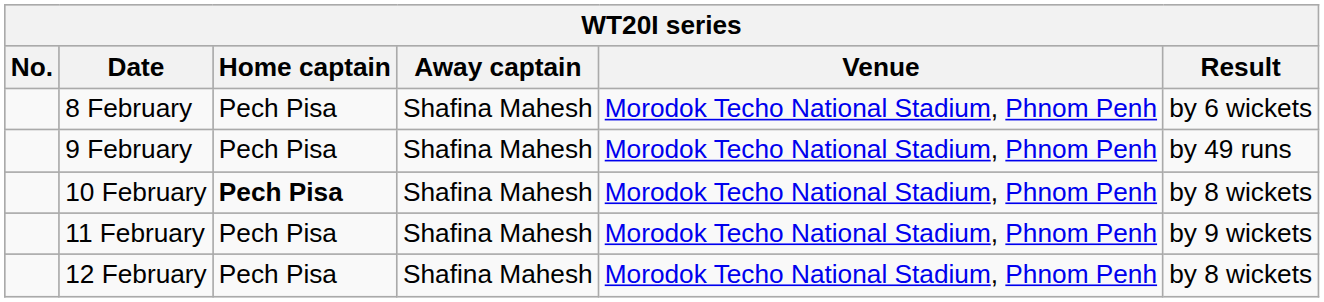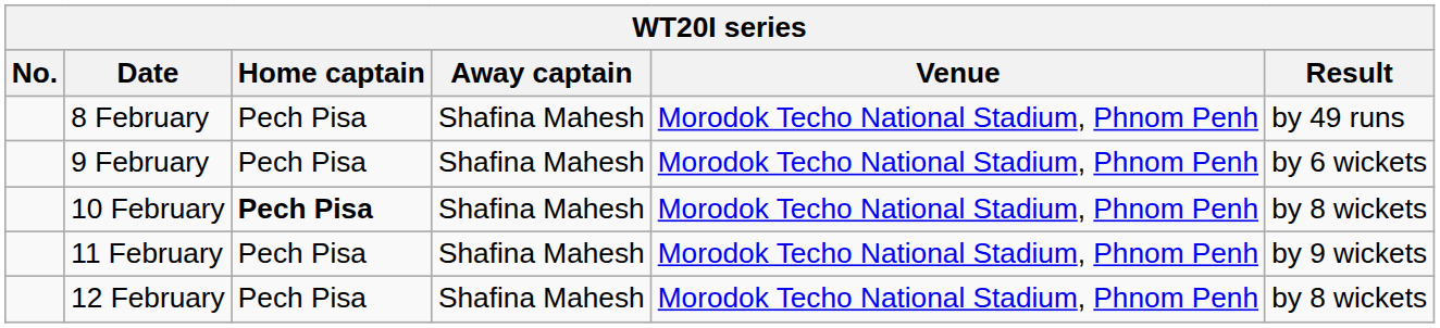8 February | Result: by 6 wickets -> by 49 runs
9 February | Result: by 49 runs -> by 6 wickets
